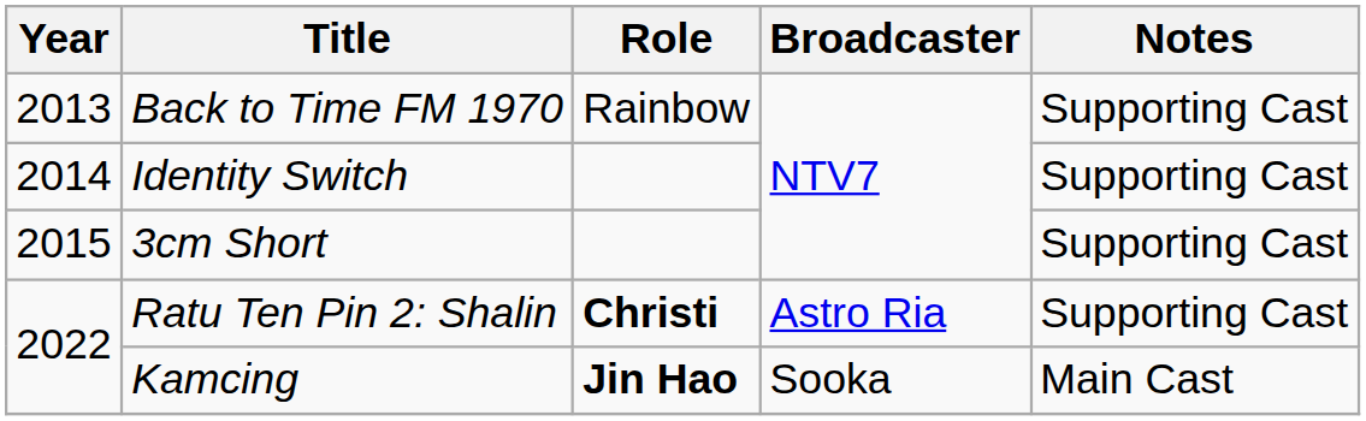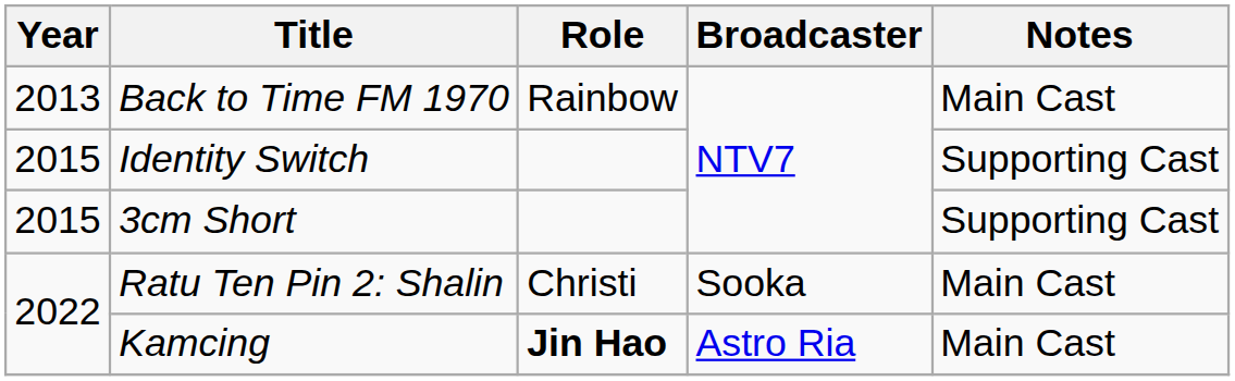Back to Time FM 1970 | Notes: Supporting Cast -> Main Cast
Identity Switch | Year: 2014 -> 2015
Ratu Ten Pin 2: Shalin | Role: bold -> normal
Ratu Ten Pin 2: Shalin | Broadcaster: Astro Ria -> Sooka
Ratu Ten Pin 2: Shalin | Notes: Supporting Cast -> Main Cast
Kamcing | Broadcaster: Sooka -> Astro Ria
